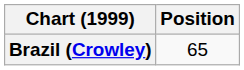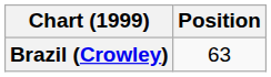Brazil (Crowley) | Position: 65 -> 63
